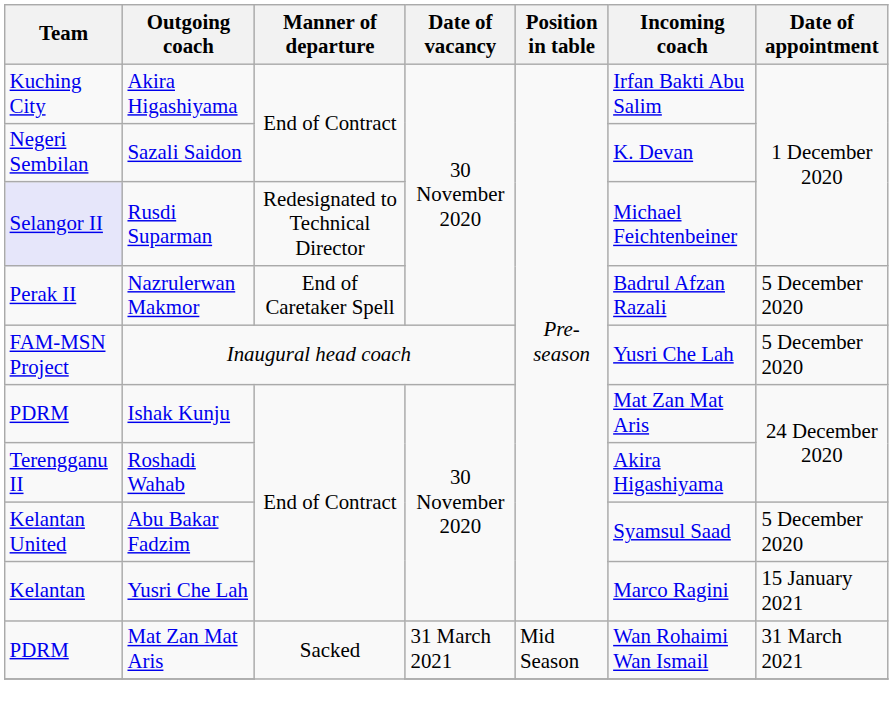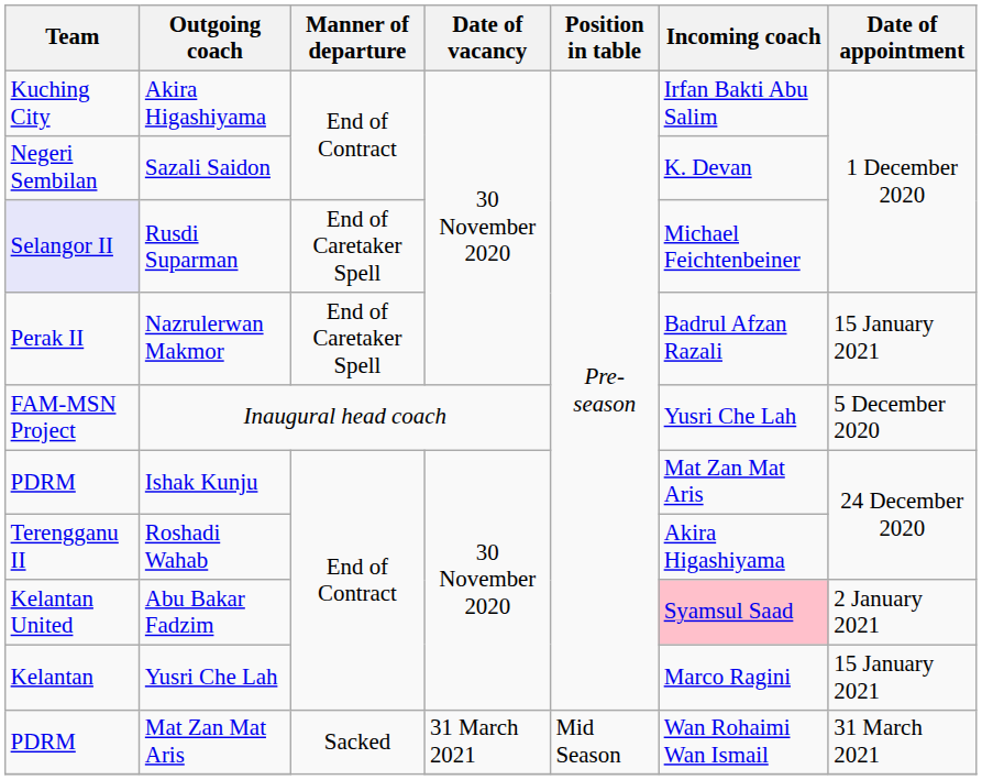Rusdi Suparman | Manner of departure: Redesignated to Technical Director -> End of Caretaker Spell
Nazrulerwan Makmor | Date of appointment: 5 December 2020 -> 15 January 2021
Abu Bakar Fadzim | Incoming coach: no background -> pink background
Abu Bakar Fadzim | Date of appointment: 5 December 2020 -> 2 January 2021
